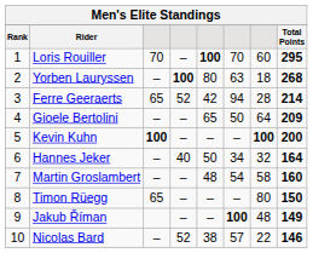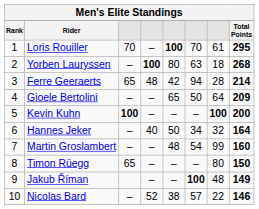Loris Rouiller | column 7: 60 -> 61
Ferre Geeraerts | column 4: 52 -> 48
Martin Groslambert | column 7: 58 -> 99
